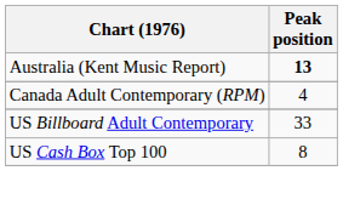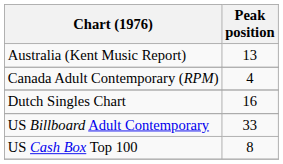Australia (Kent Music Report) | Peak position: bold -> normal
+ row: Dutch Singles Chart | 16
